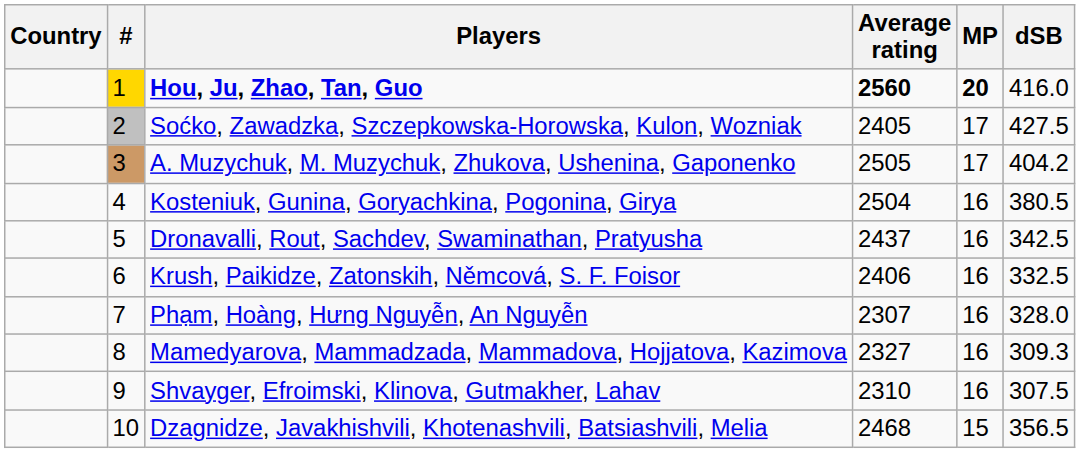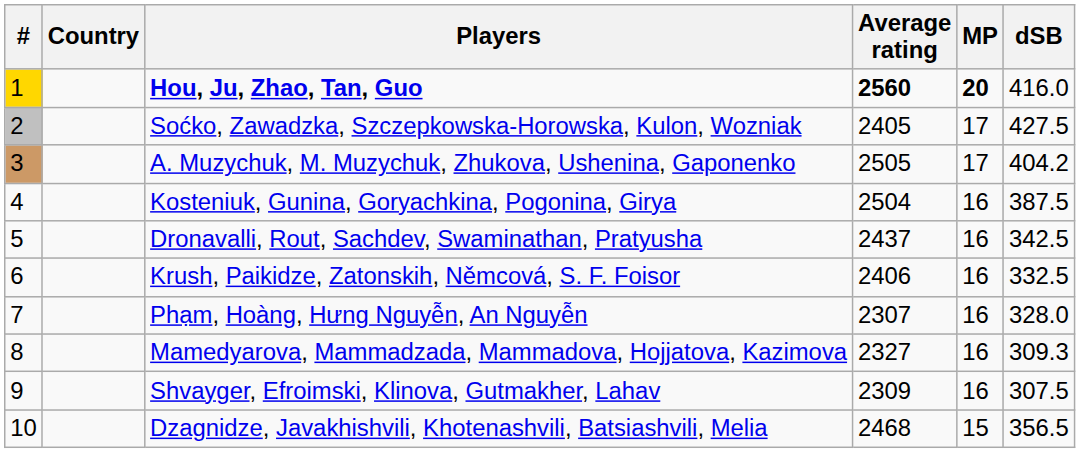columns swapped: # <-> Country
Kosteniuk, Gunina, Goryachkina, Pogonina, Girya | dSB: 380.5 -> 387.5
Shvayger, Efroimski, Klinova, Gutmakher, Lahav | Average rating: 2310 -> 2309
